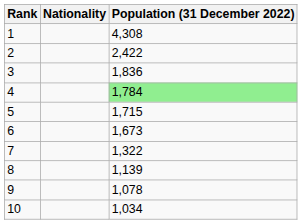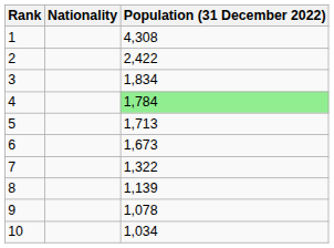3 | Population (31 December 2022): 1,836 -> 1,834
5 | Population (31 December 2022): 1,715 -> 1,713
